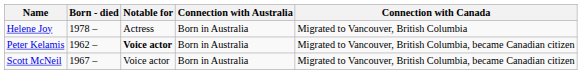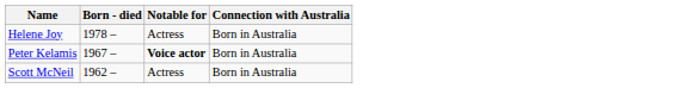- column: Connection with Canada | Migrated to Vancouver, British Columbia | Migrated to Vancouver, British Columbia, became Canadian citizen | Migrated to Vancouver, British Columbia, became Canadian citizen
Peter Kelamis | Born - died: 1962 – -> 1967 –
Scott McNeil | Born - died: 1967 – -> 1962 –
Scott McNeil | Notable for: Voice actor -> Actress
